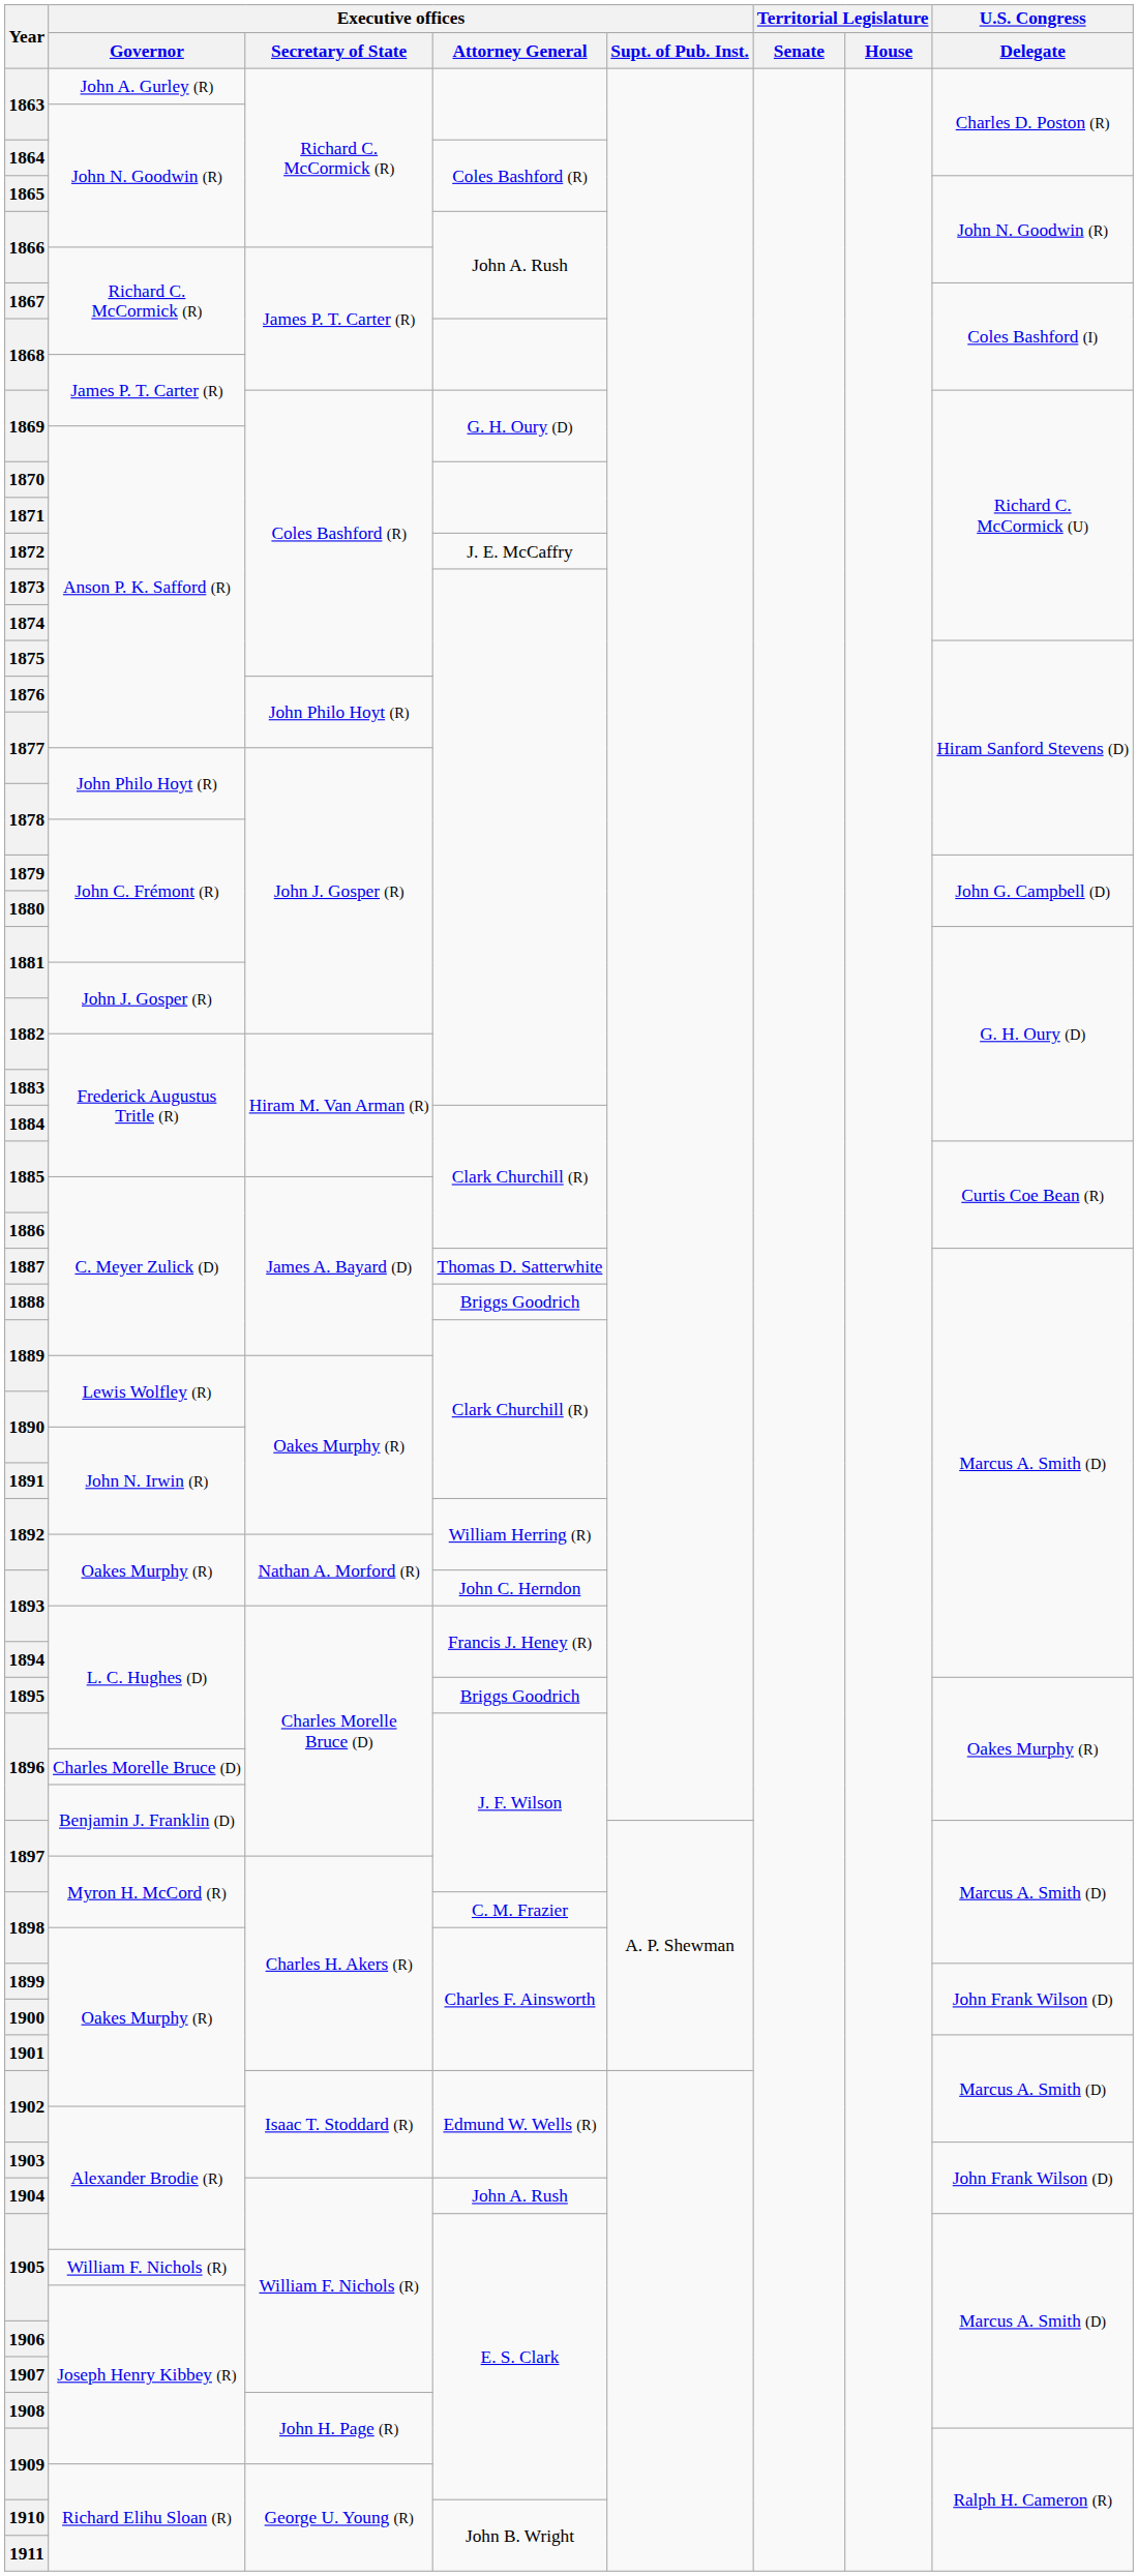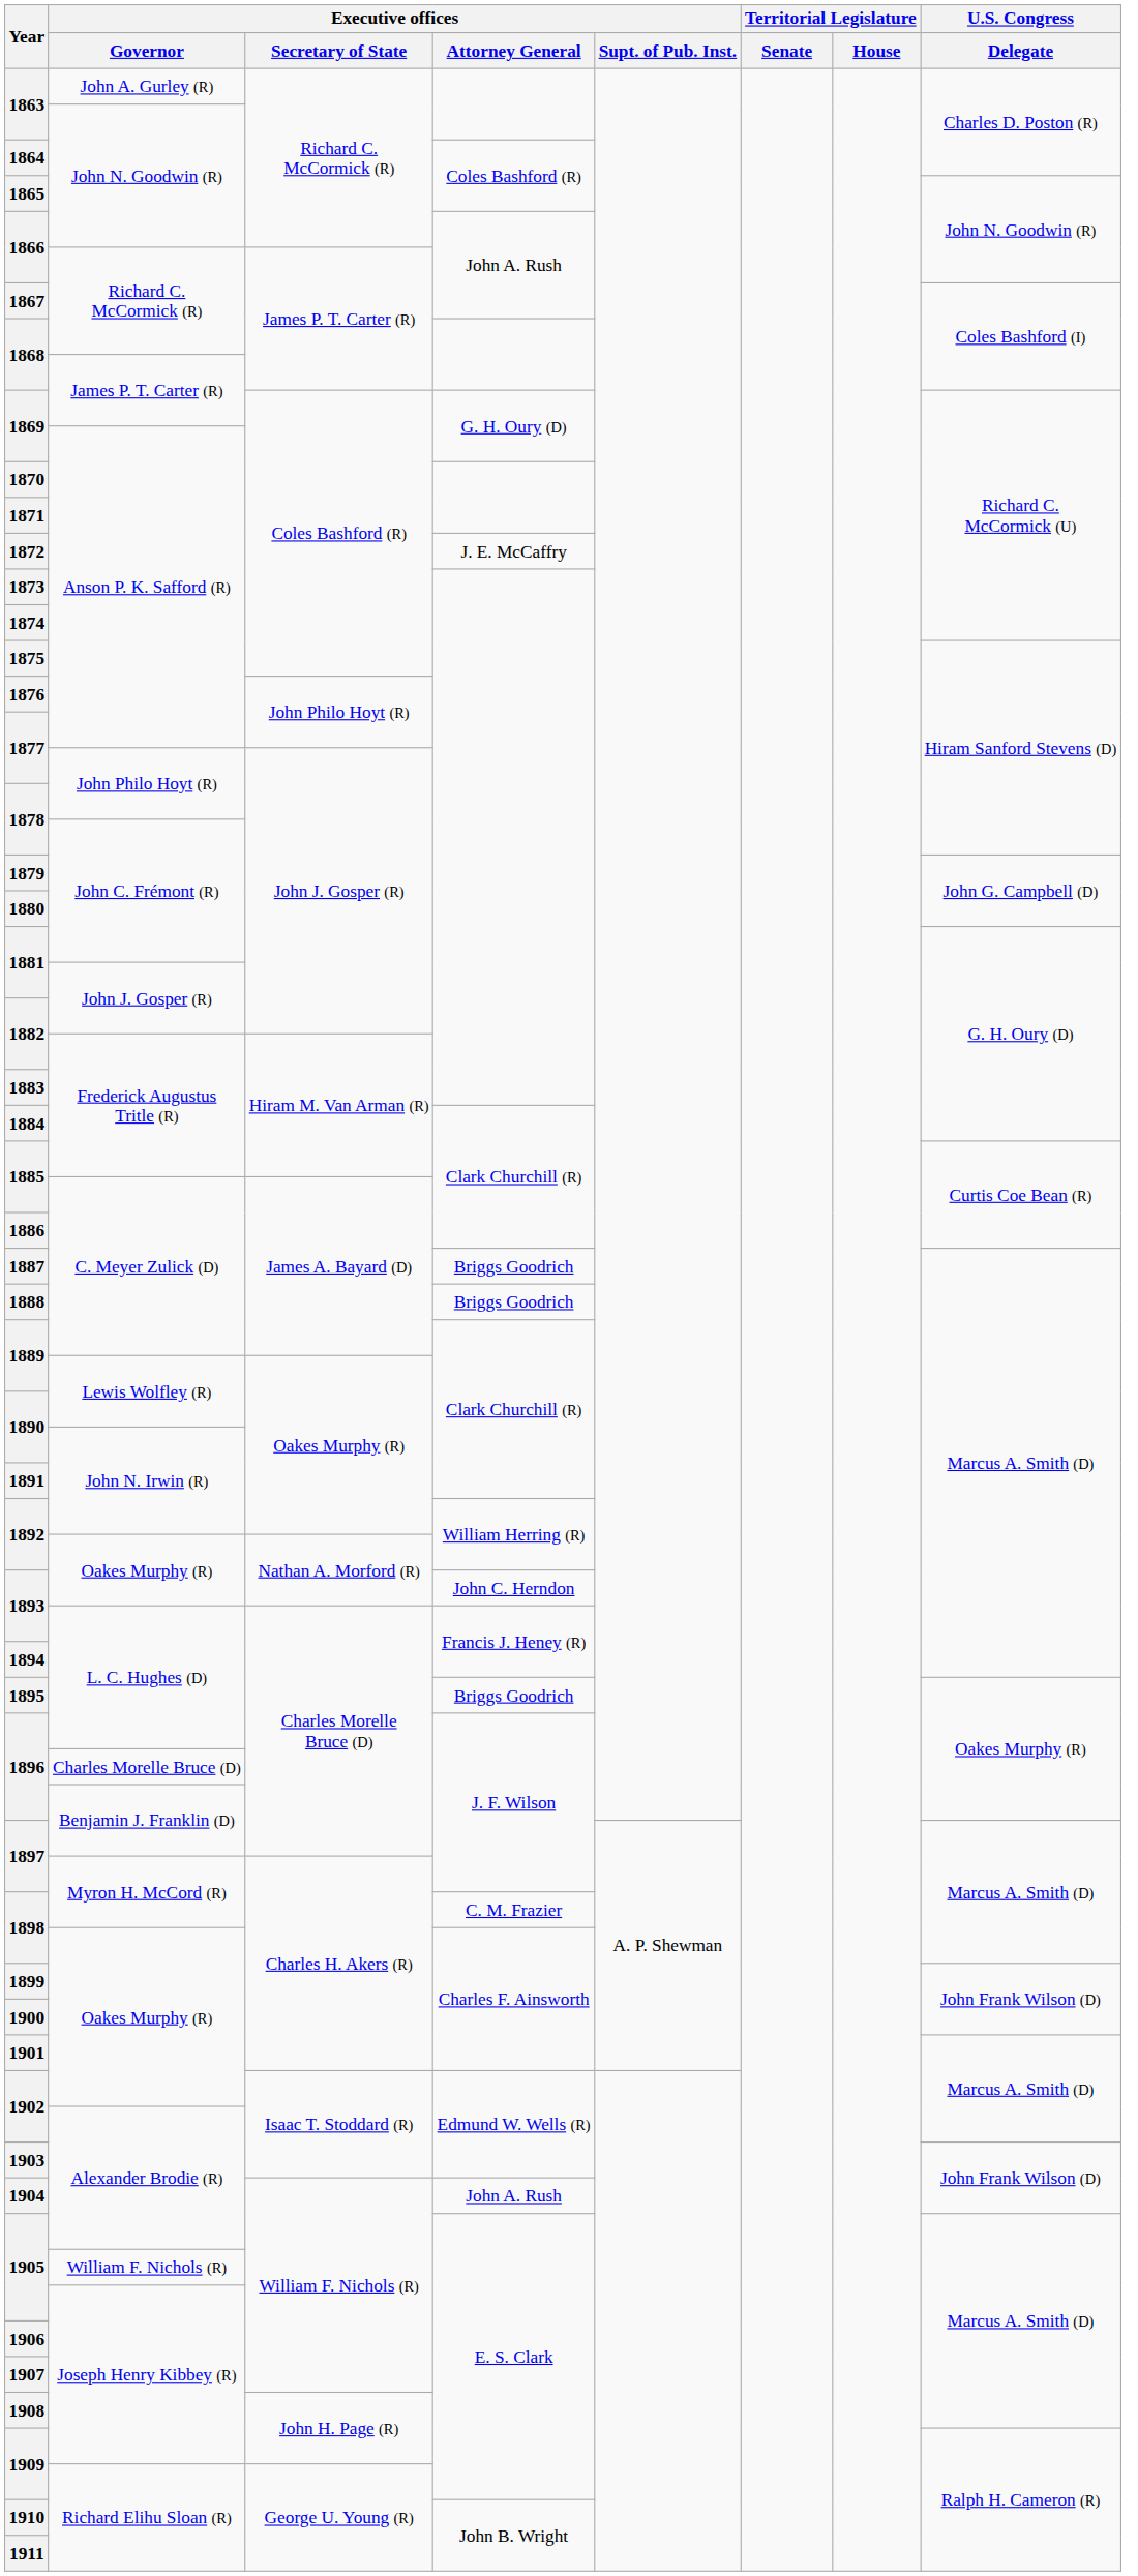1887 | Executive offices / Attorney General: Thomas D. Satterwhite -> Briggs Goodrich
